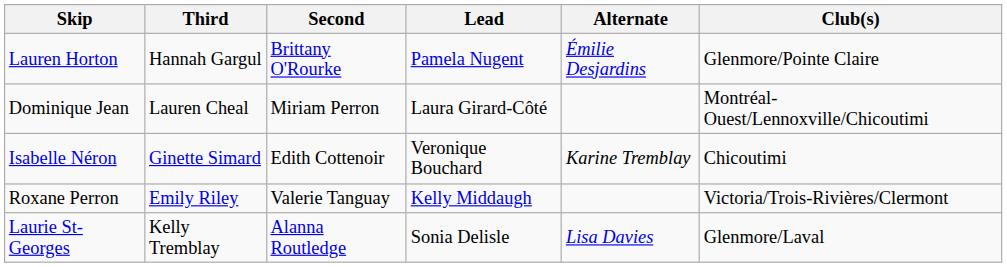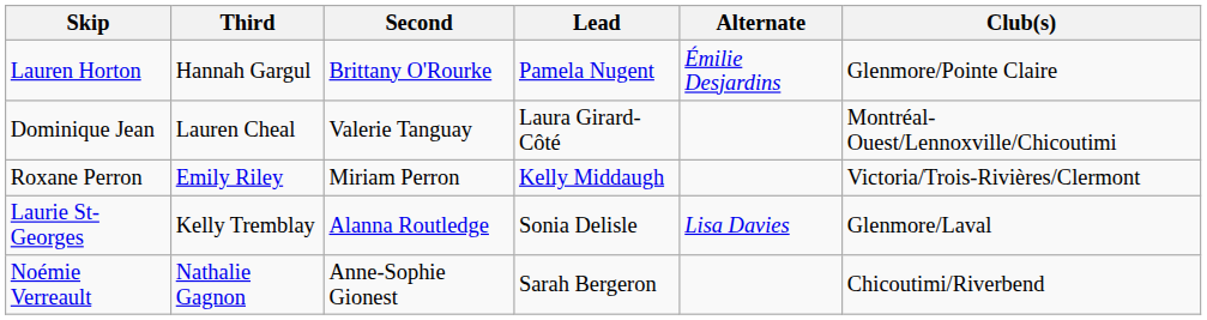Dominique Jean | Second: Miriam Perron -> Valerie Tanguay
- row: Isabelle Néron | Ginette Simard | Edith Cottenoir | Veronique Bouchard | Karine Tremblay | Chicoutimi
Roxane Perron | Second: Valerie Tanguay -> Miriam Perron
+ row: Noémie Verreault | Nathalie Gagnon | Anne-Sophie Gionest | Sarah Bergeron | Chicoutimi/Riverbend
